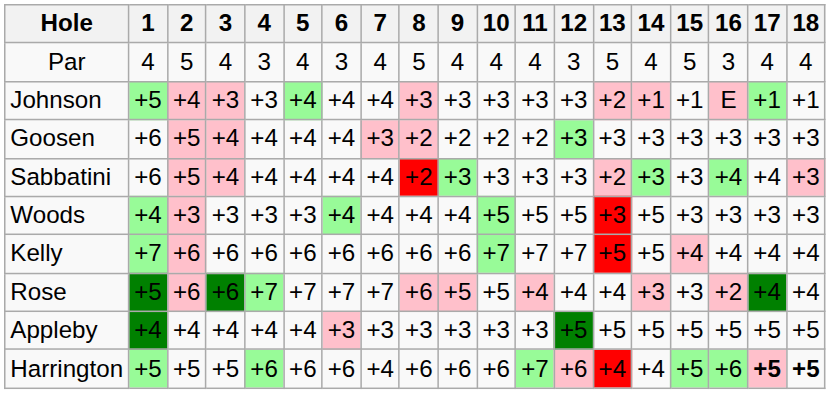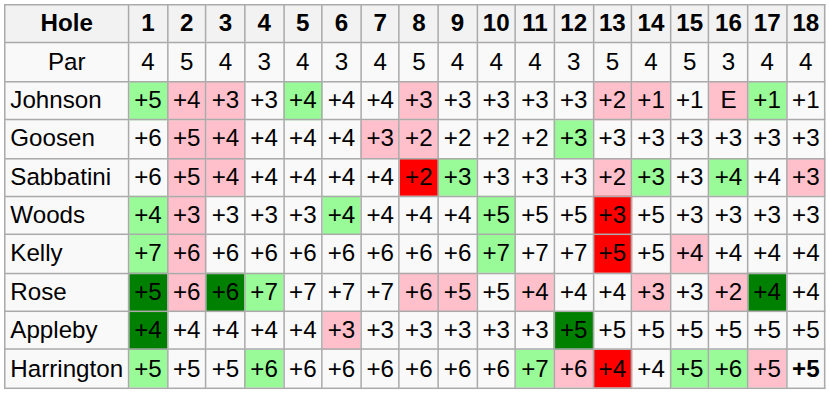Harrington | 7: +4 -> +6
Harrington | 17: bold -> normal
